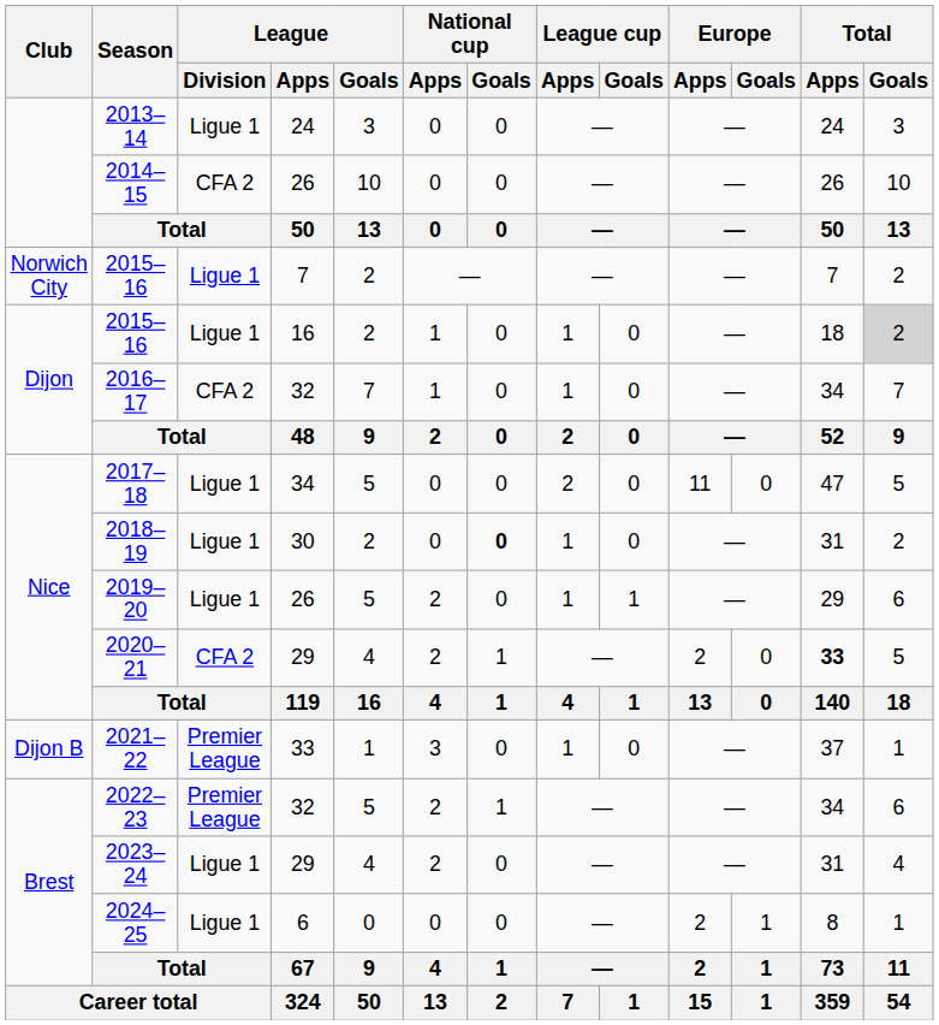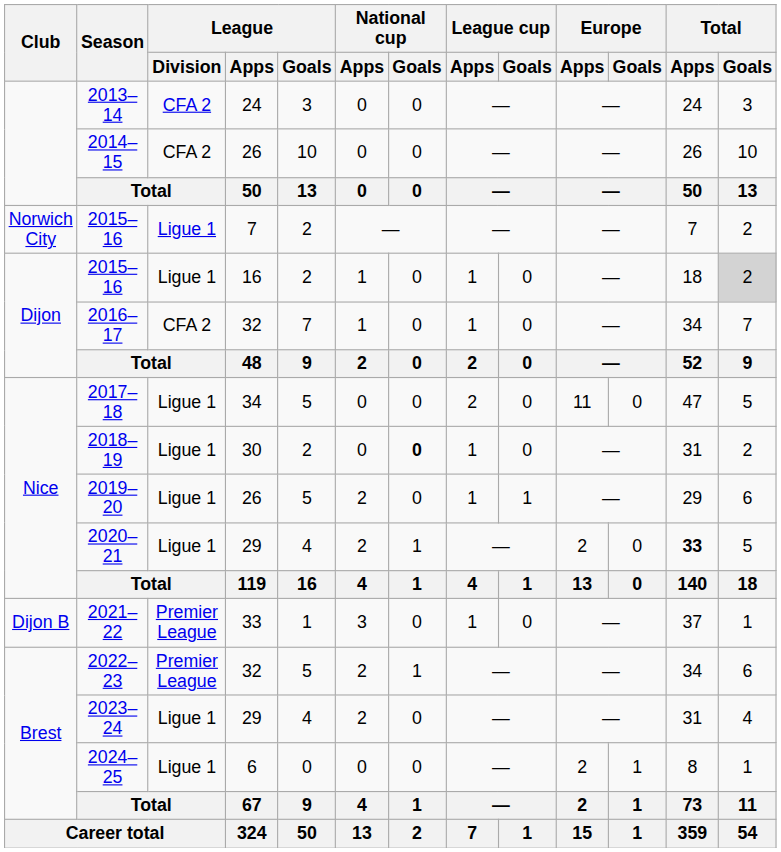2013–14 | League / Division: Ligue 1 -> CFA 2
2020–21 | League / Division: CFA 2 -> Ligue 1
